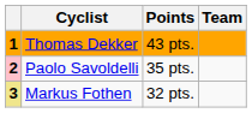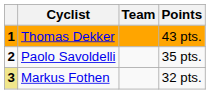columns swapped: Team <-> Points
Paolo Savoldelli | column 1: pink background -> no background
